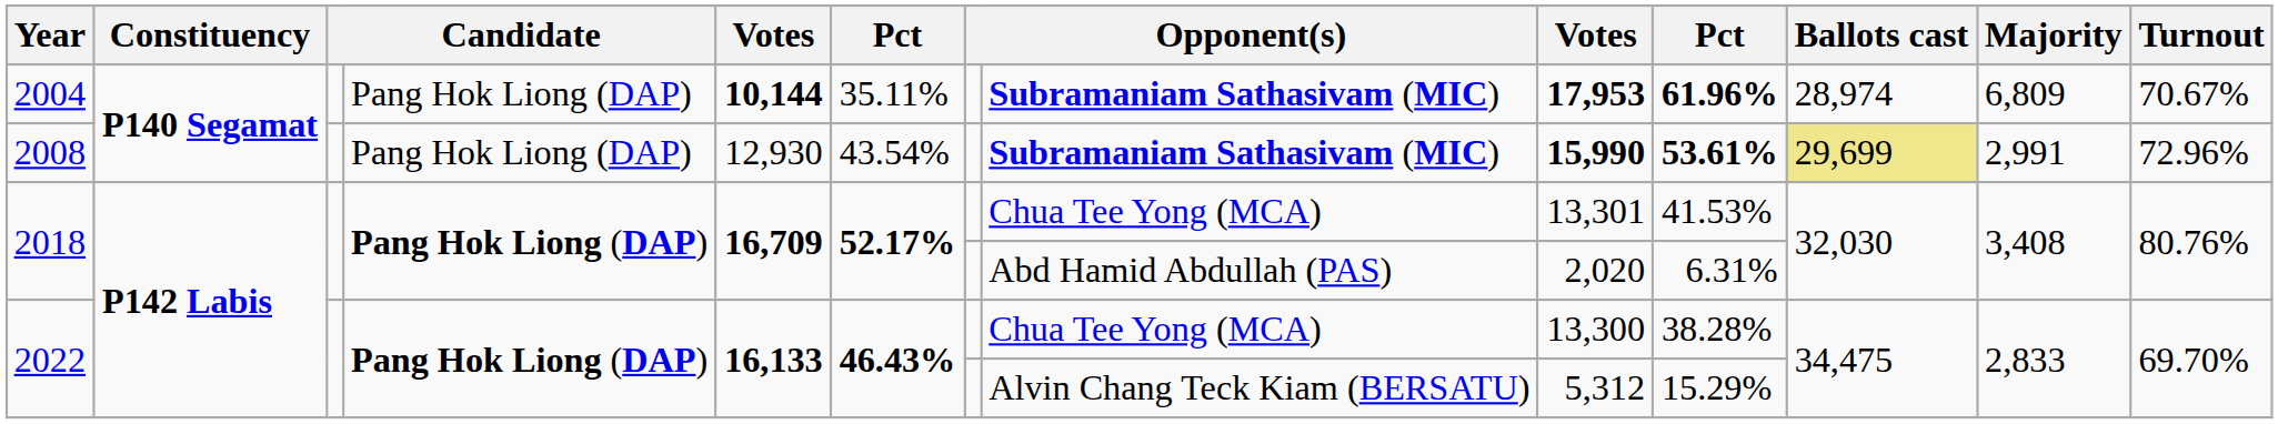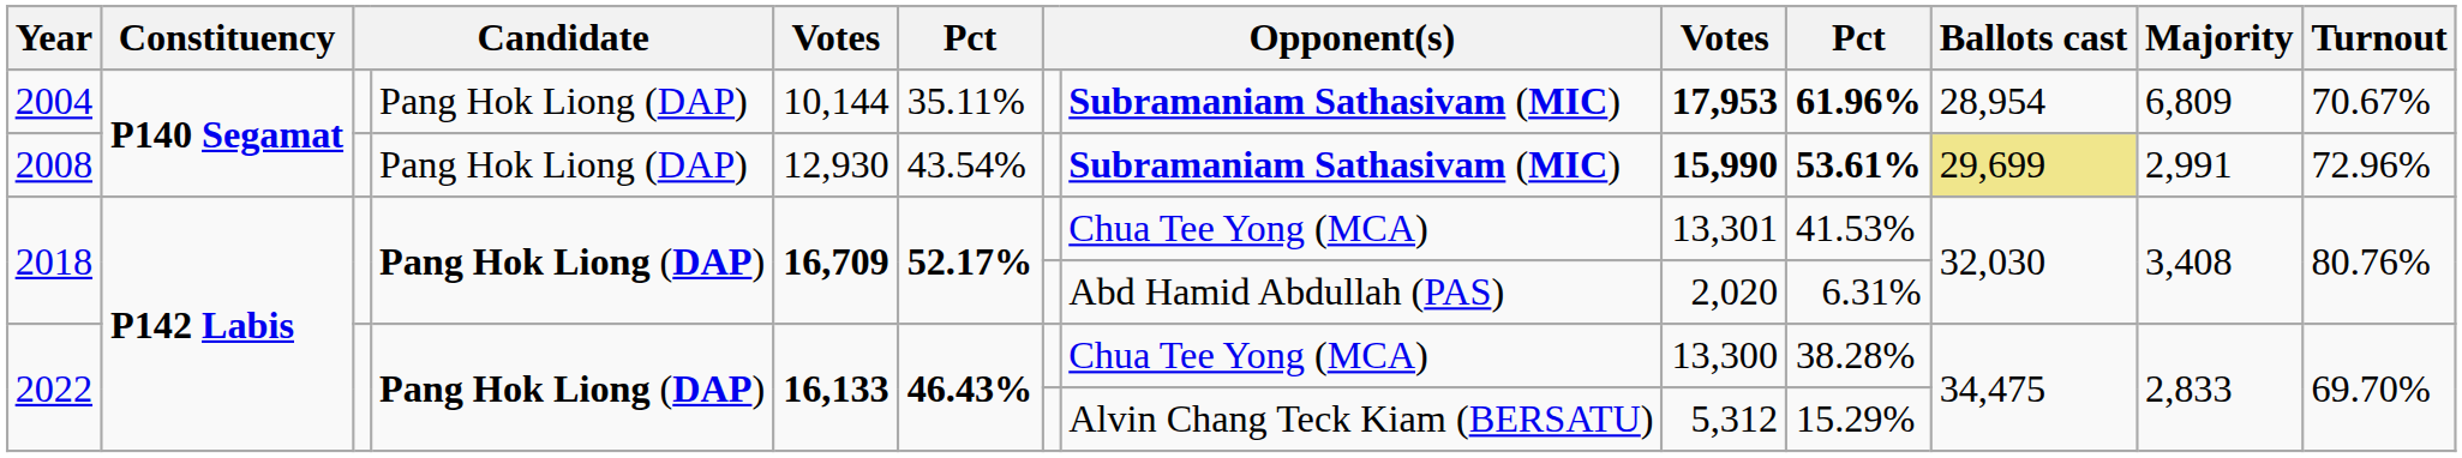2004 | column 5: bold -> normal
2004 | Ballots cast: 28,974 -> 28,954
